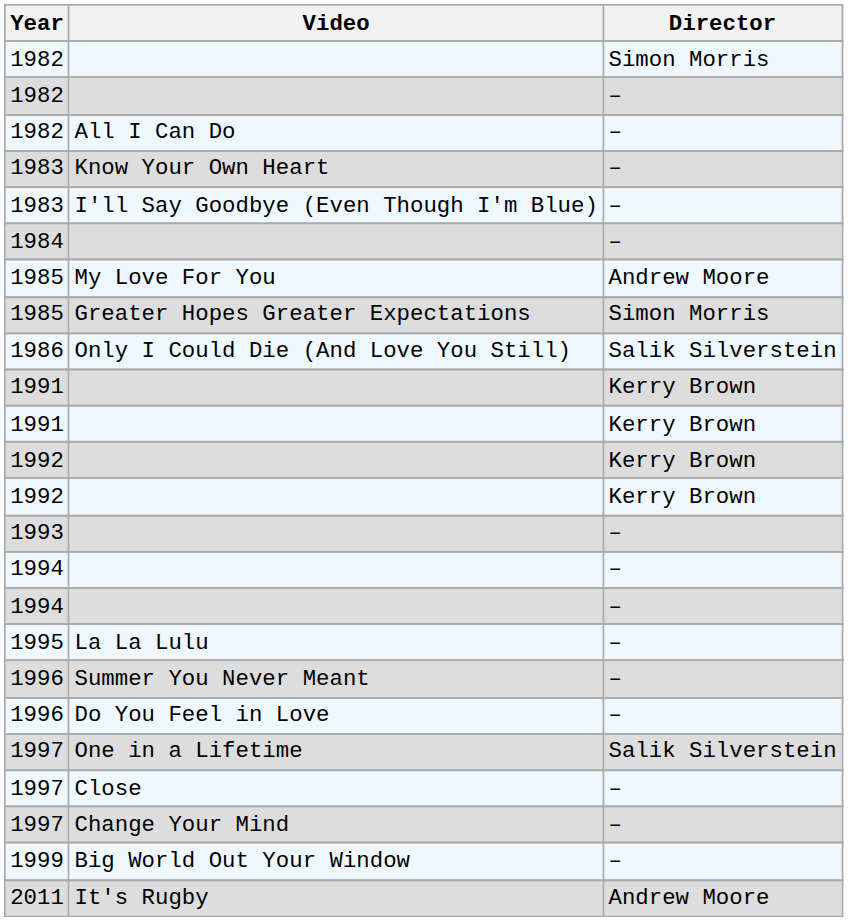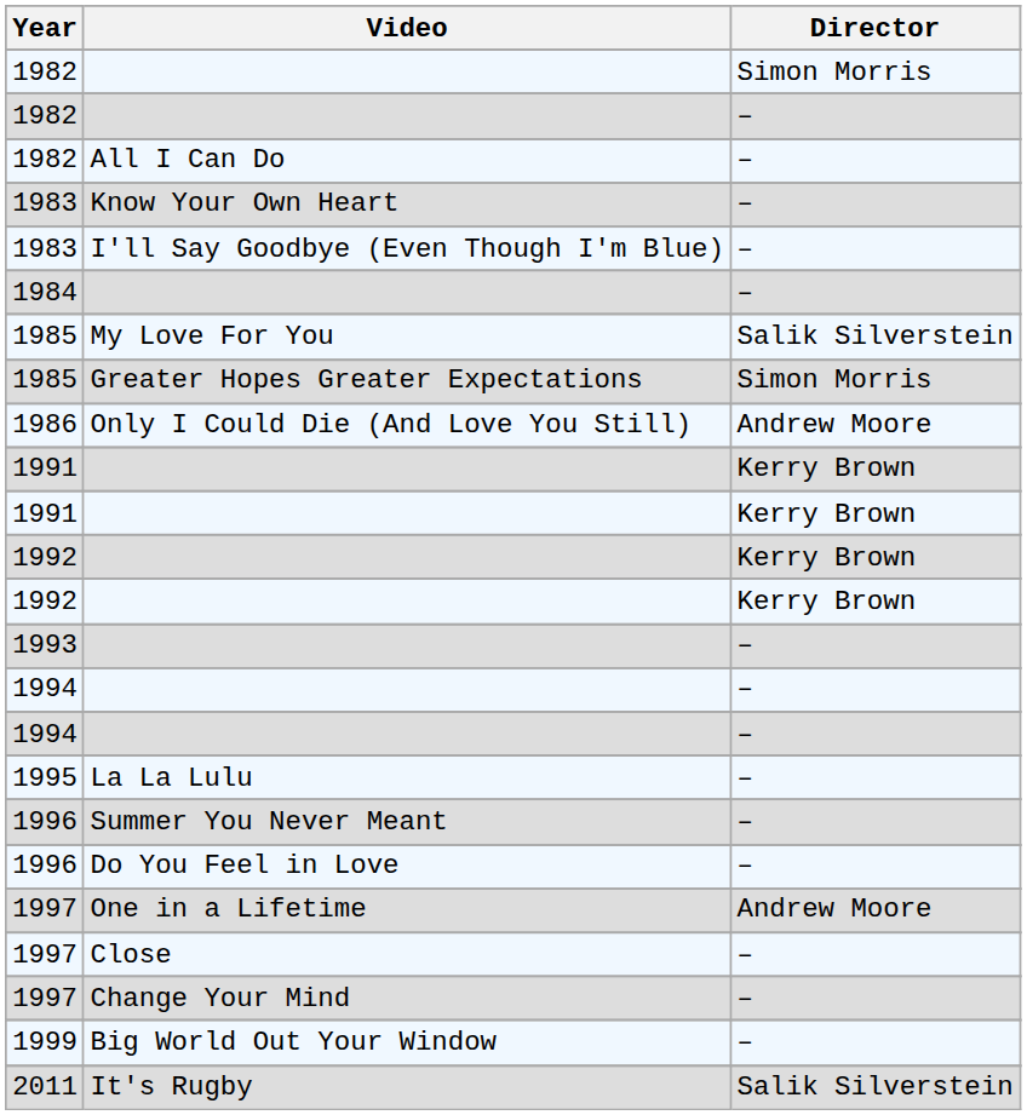My Love For You | Director: Andrew Moore -> Salik Silverstein
Only I Could Die (And Love You Still) | Director: Salik Silverstein -> Andrew Moore
One in a Lifetime | Director: Salik Silverstein -> Andrew Moore
It's Rugby | Director: Andrew Moore -> Salik Silverstein
